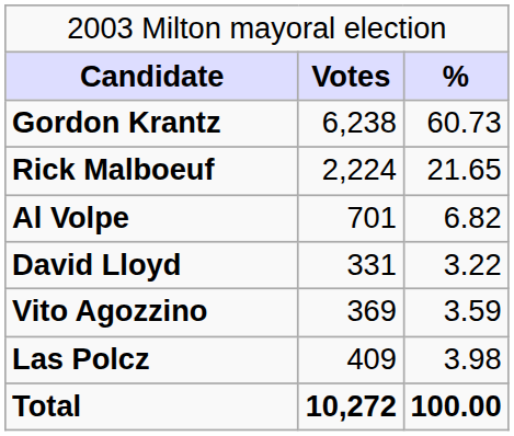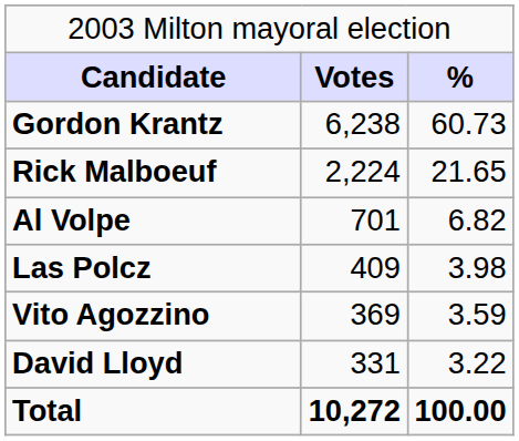rows swapped: Las Polcz <-> David Lloyd
